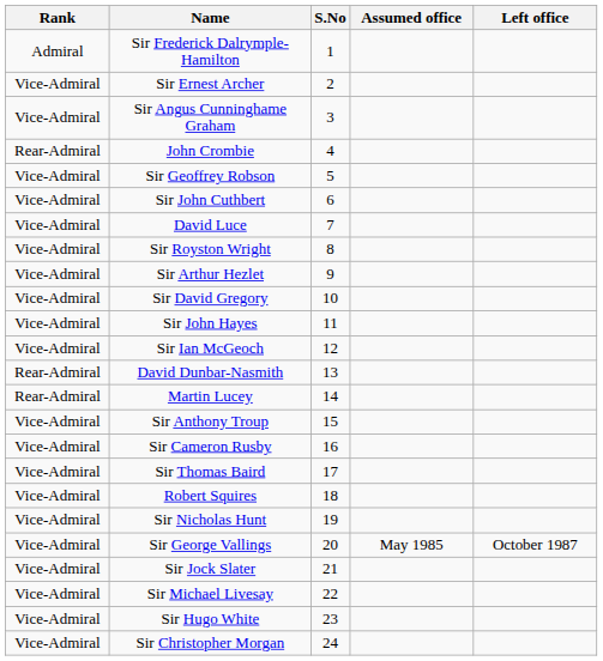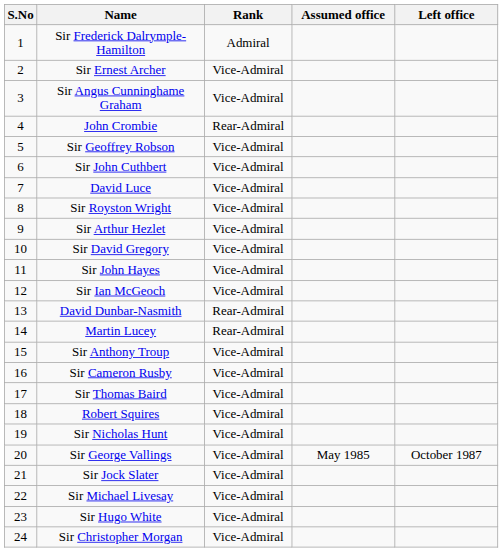columns swapped: S.No <-> Rank
